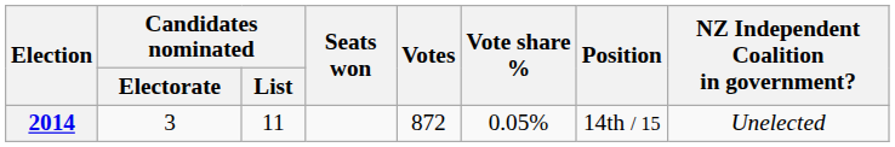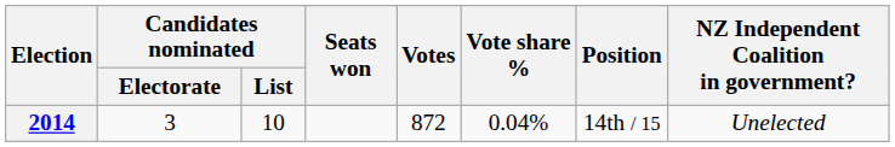2014 | Candidates nominated / List: 11 -> 10
2014 | Vote share %: 0.05% -> 0.04%
